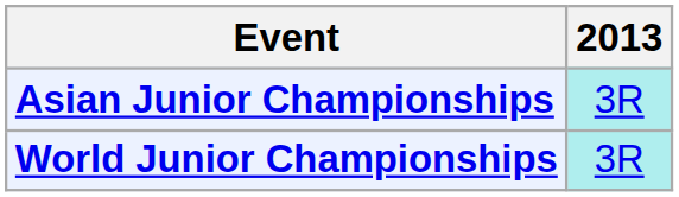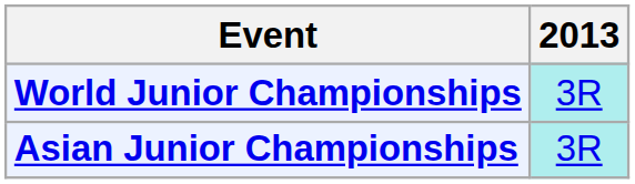rows swapped: Asian Junior Championships <-> World Junior Championships
